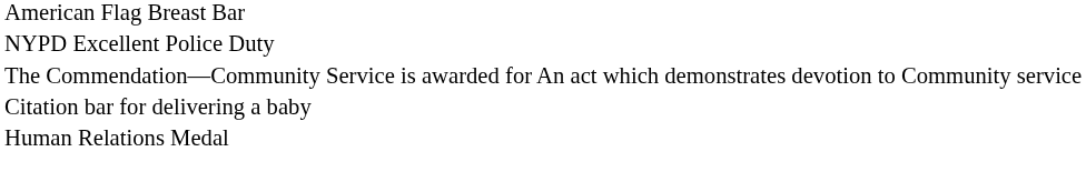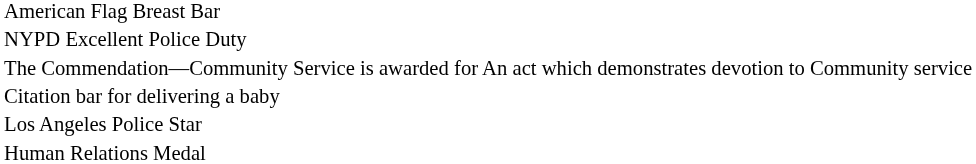+ row: Los Angeles Police Star
